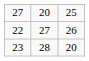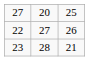23 | column 3: 20 -> 21
